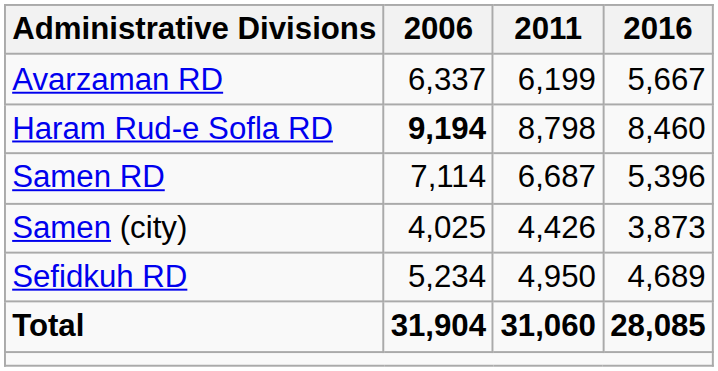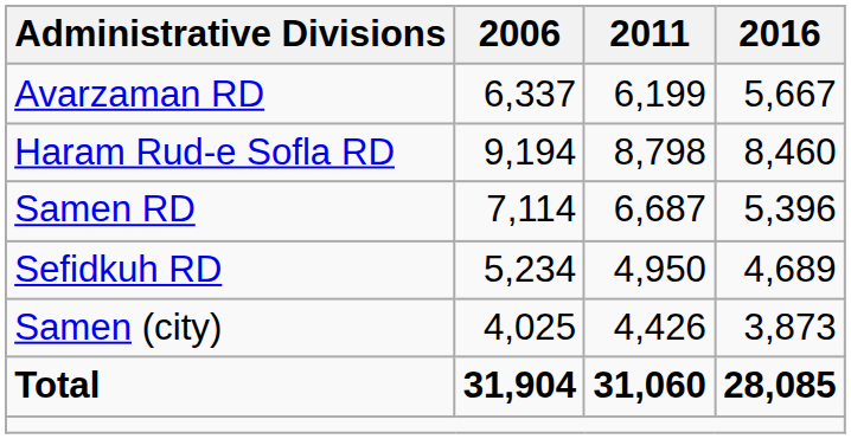Haram Rud-e Sofla RD | 2006: bold -> normal
rows swapped: Sefidkuh RD <-> Samen (city)
